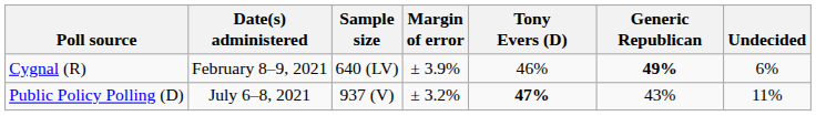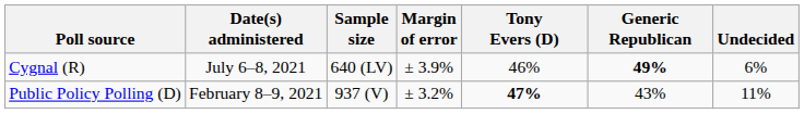Cygnal (R) | Date(s) administered: February 8–9, 2021 -> July 6–8, 2021
Public Policy Polling (D) | Date(s) administered: July 6–8, 2021 -> February 8–9, 2021
